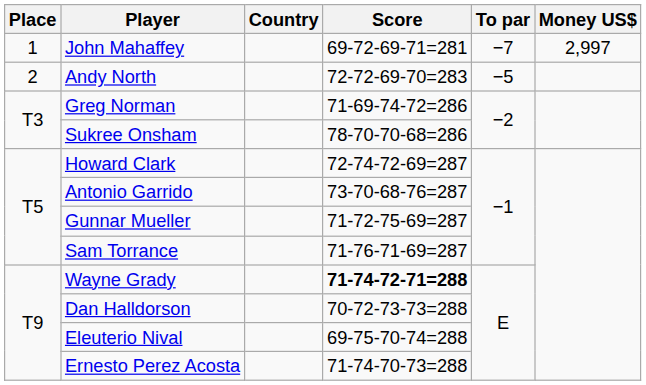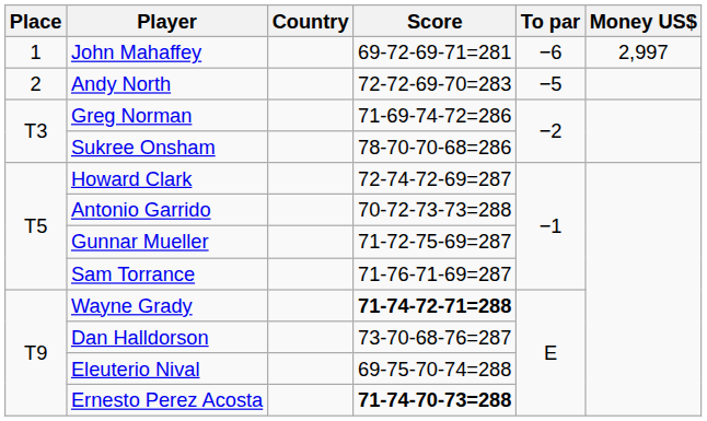John Mahaffey | To par: −7 -> −6
Antonio Garrido | Score: 73-70-68-76=287 -> 70-72-73-73=288
Dan Halldorson | Score: 70-72-73-73=288 -> 73-70-68-76=287
Ernesto Perez Acosta | Score: normal -> bold
